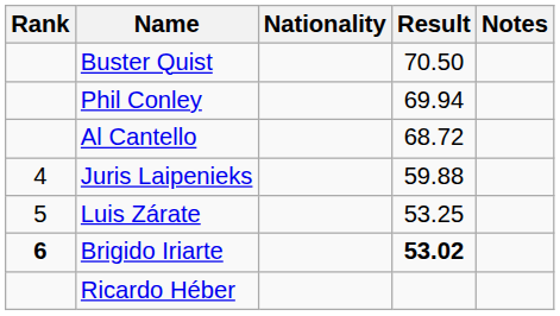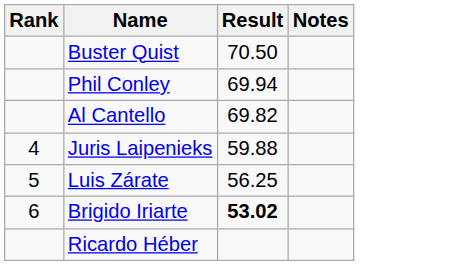- column: Nationality
Al Cantello | Result: 68.72 -> 69.82
Luis Zárate | Result: 53.25 -> 56.25
Brigido Iriarte | Rank: bold -> normal
